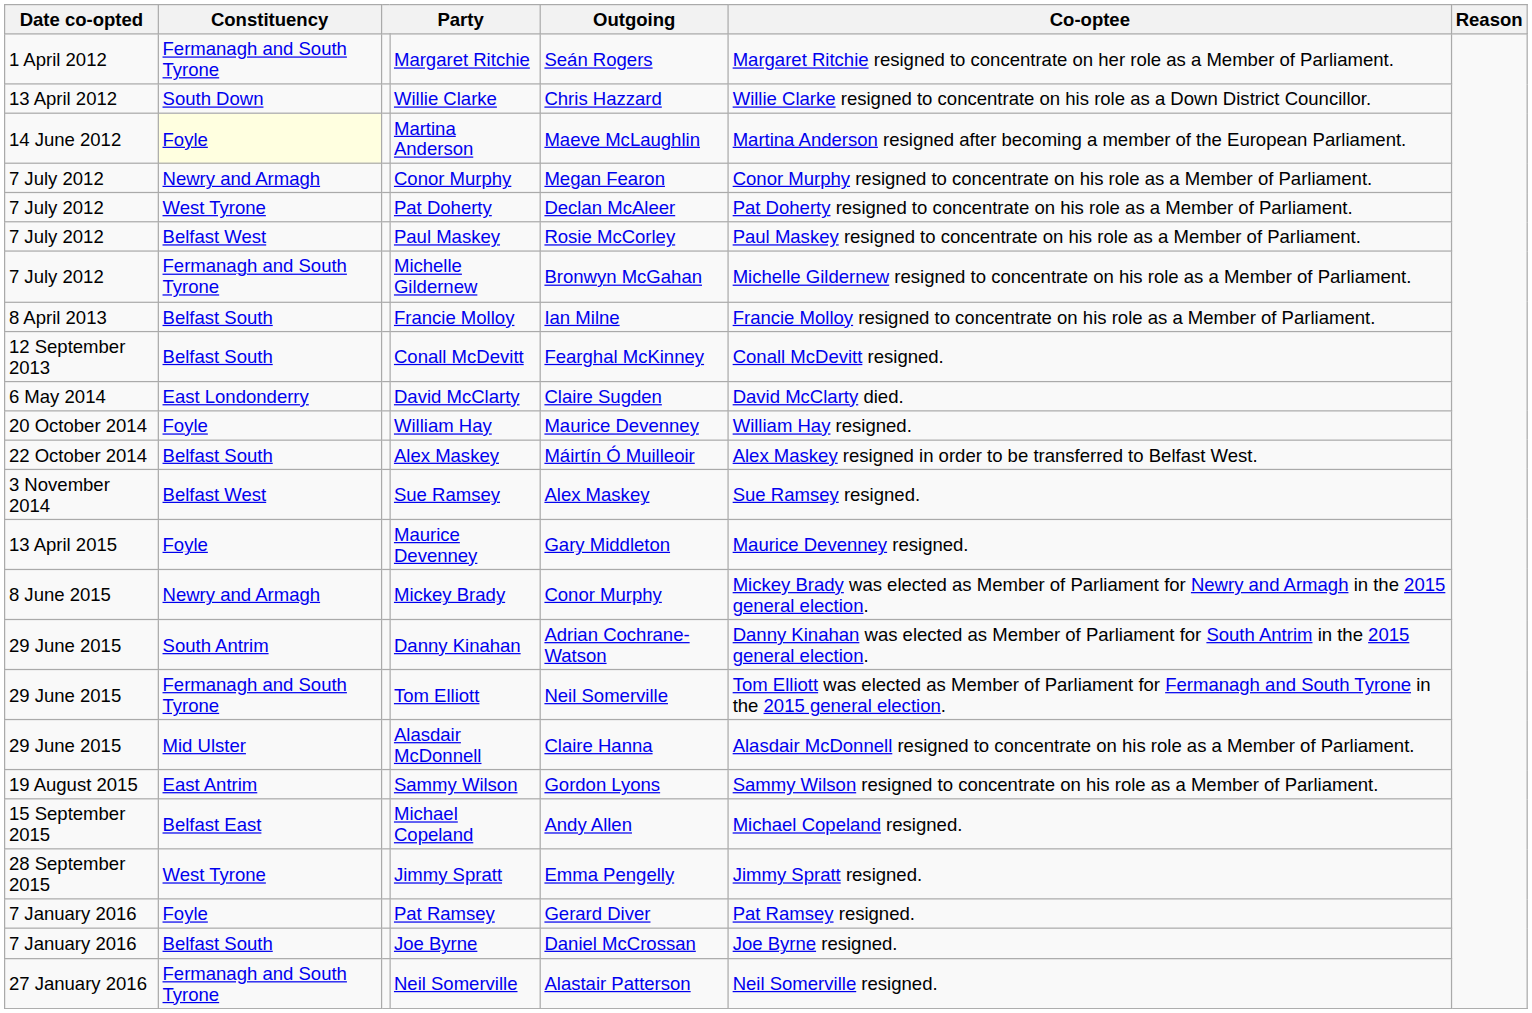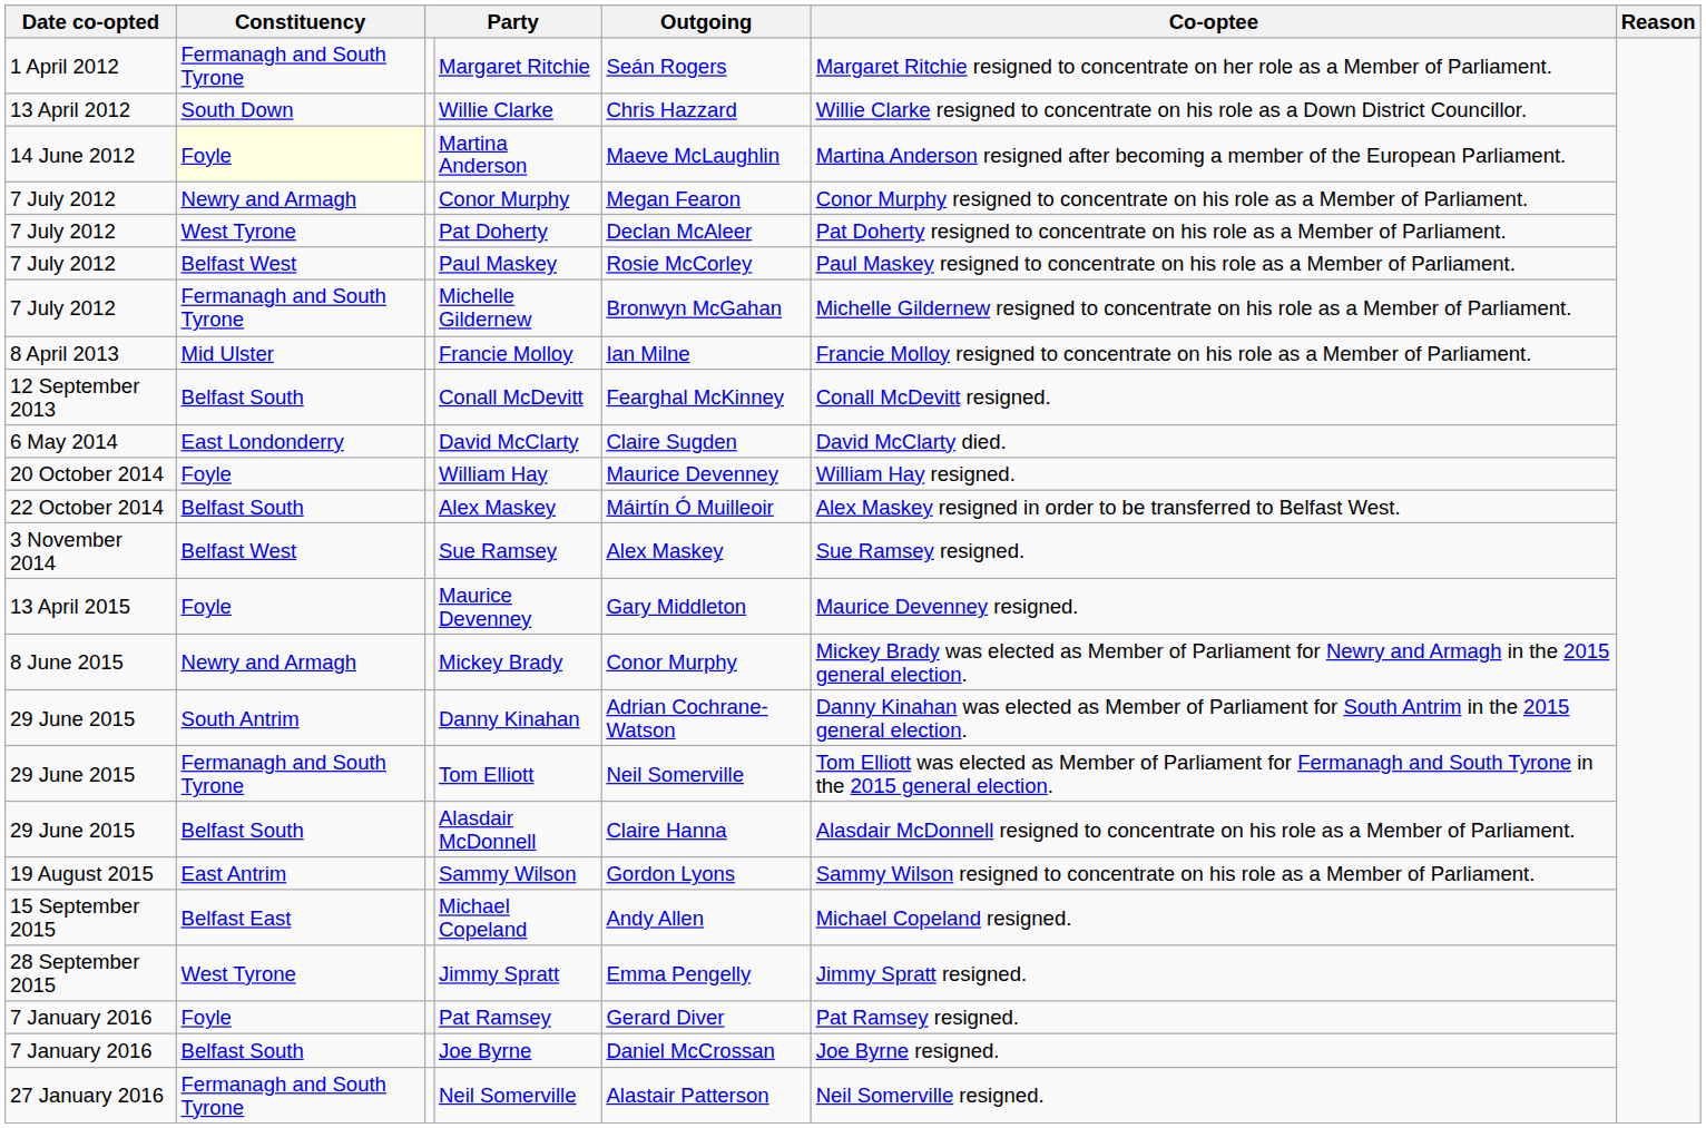Francie Molloy | Constituency: Belfast South -> Mid Ulster
Alasdair McDonnell | Constituency: Mid Ulster -> Belfast South
